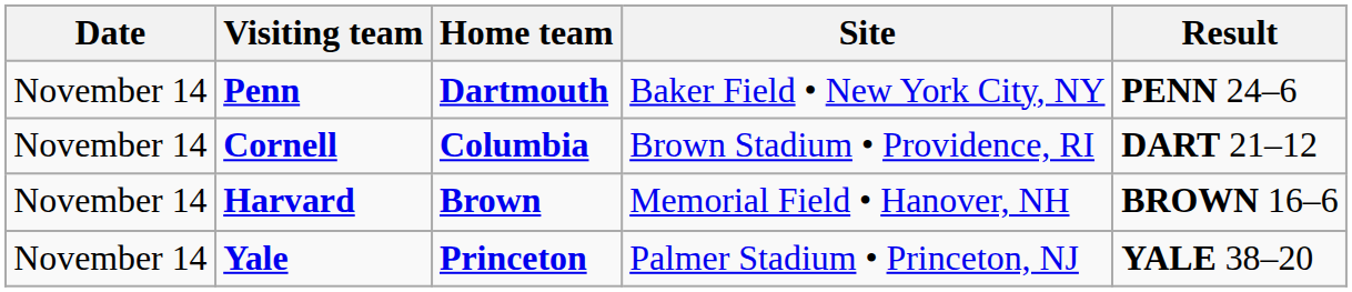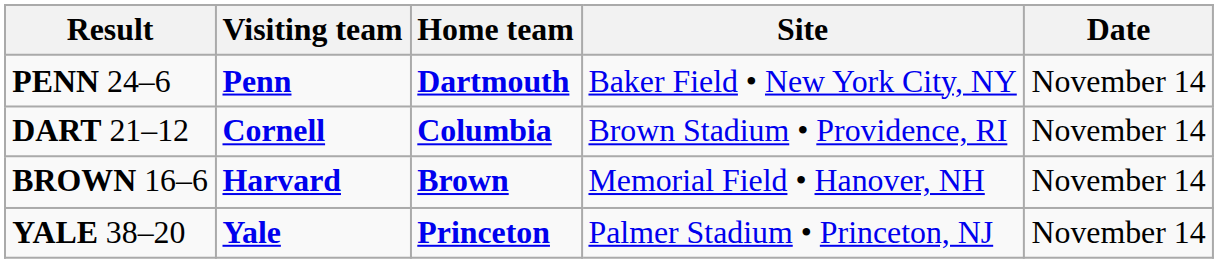columns swapped: Date <-> Result
